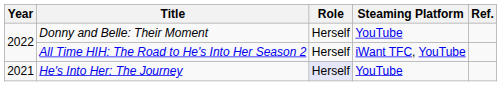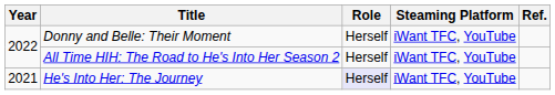Donny and Belle: Their Moment | Steaming Platform: YouTube -> iWant TFC, YouTube
He's Into Her: The Journey | Steaming Platform: YouTube -> iWant TFC, YouTube
